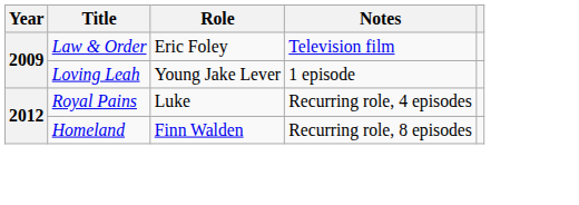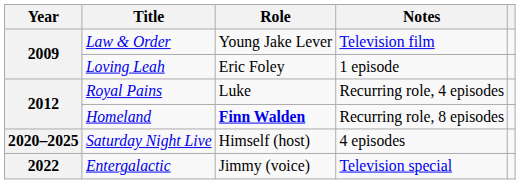Law & Order | Role: Eric Foley -> Young Jake Lever
Loving Leah | Role: Young Jake Lever -> Eric Foley
Homeland | Role: normal -> bold
+ row: 2020–2025 | Saturday Night Live | Himself (host) | 4 episodes
+ row: 2022 | Entergalactic | Jimmy (voice) | Television special
